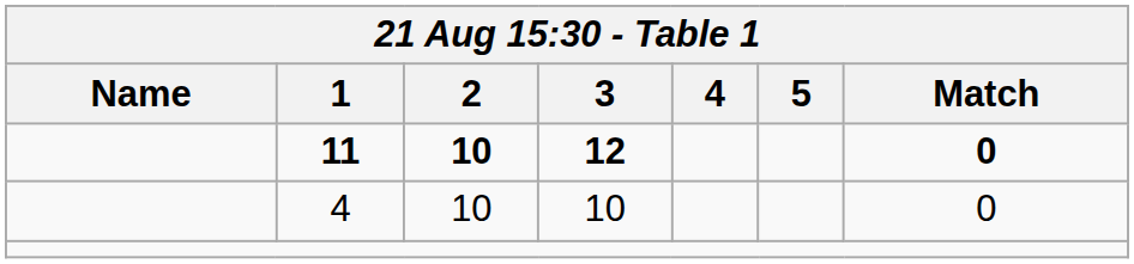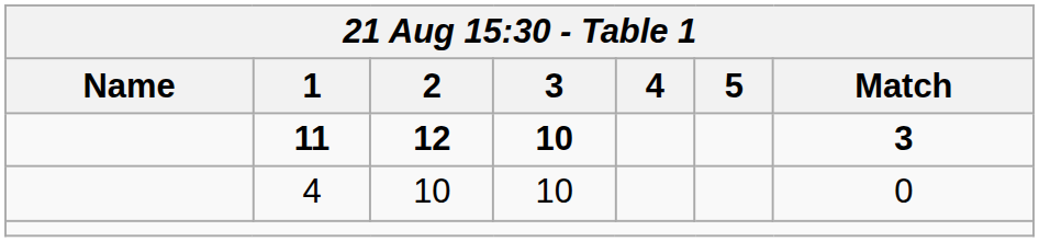11 | 2: 10 -> 12
11 | 3: 12 -> 10
11 | Match: 0 -> 3
